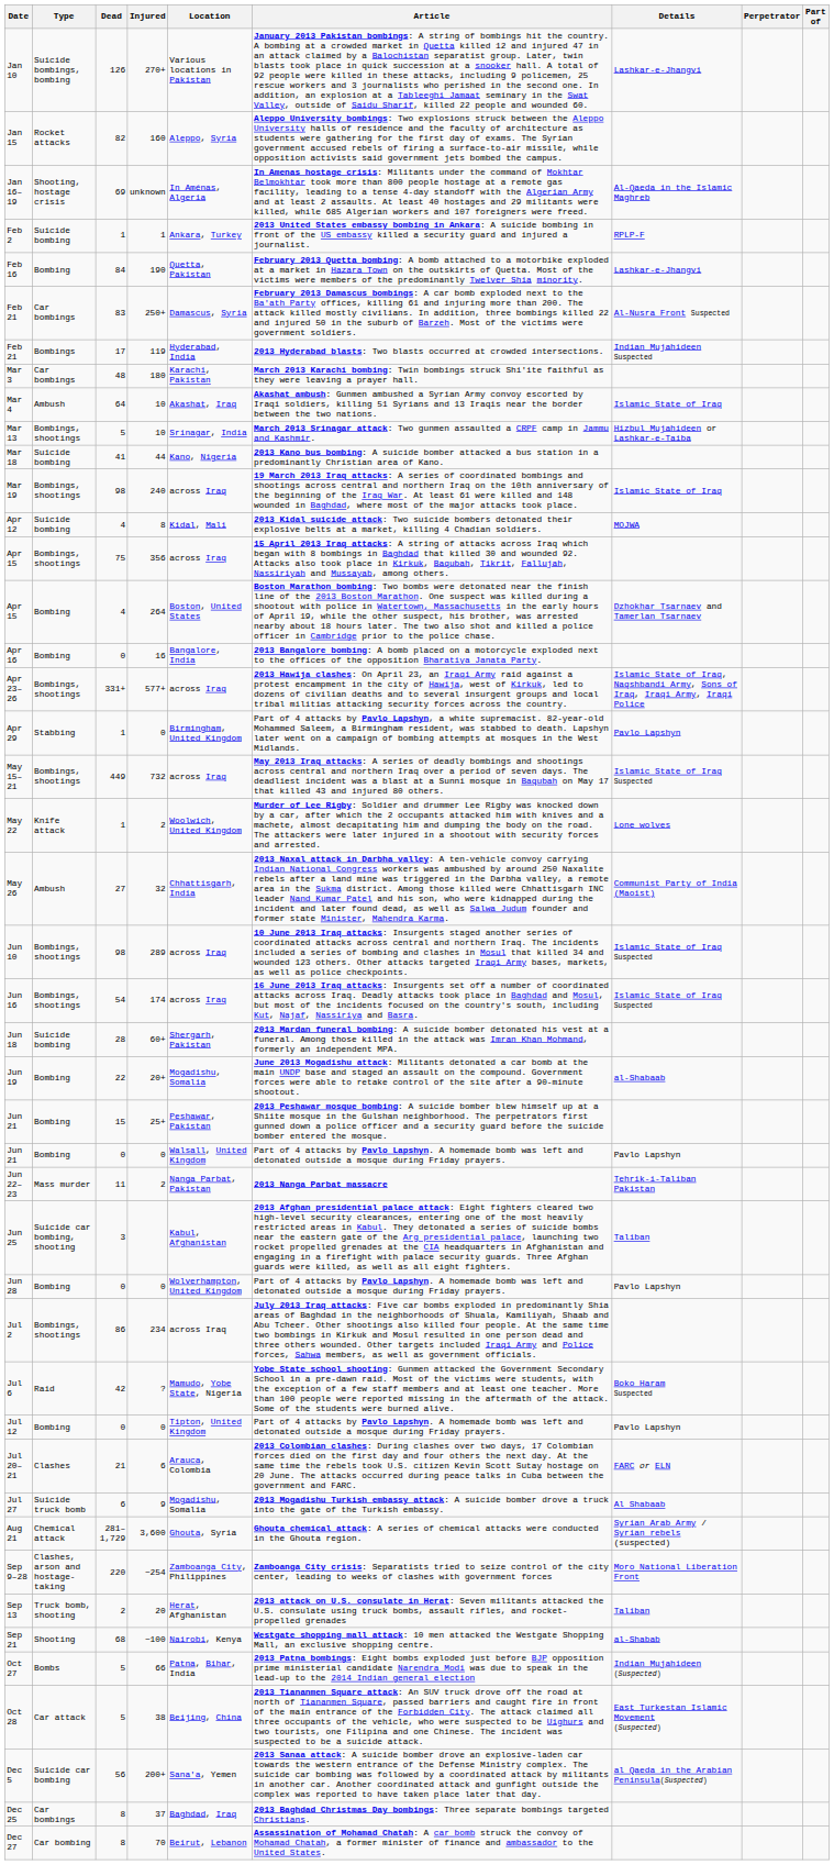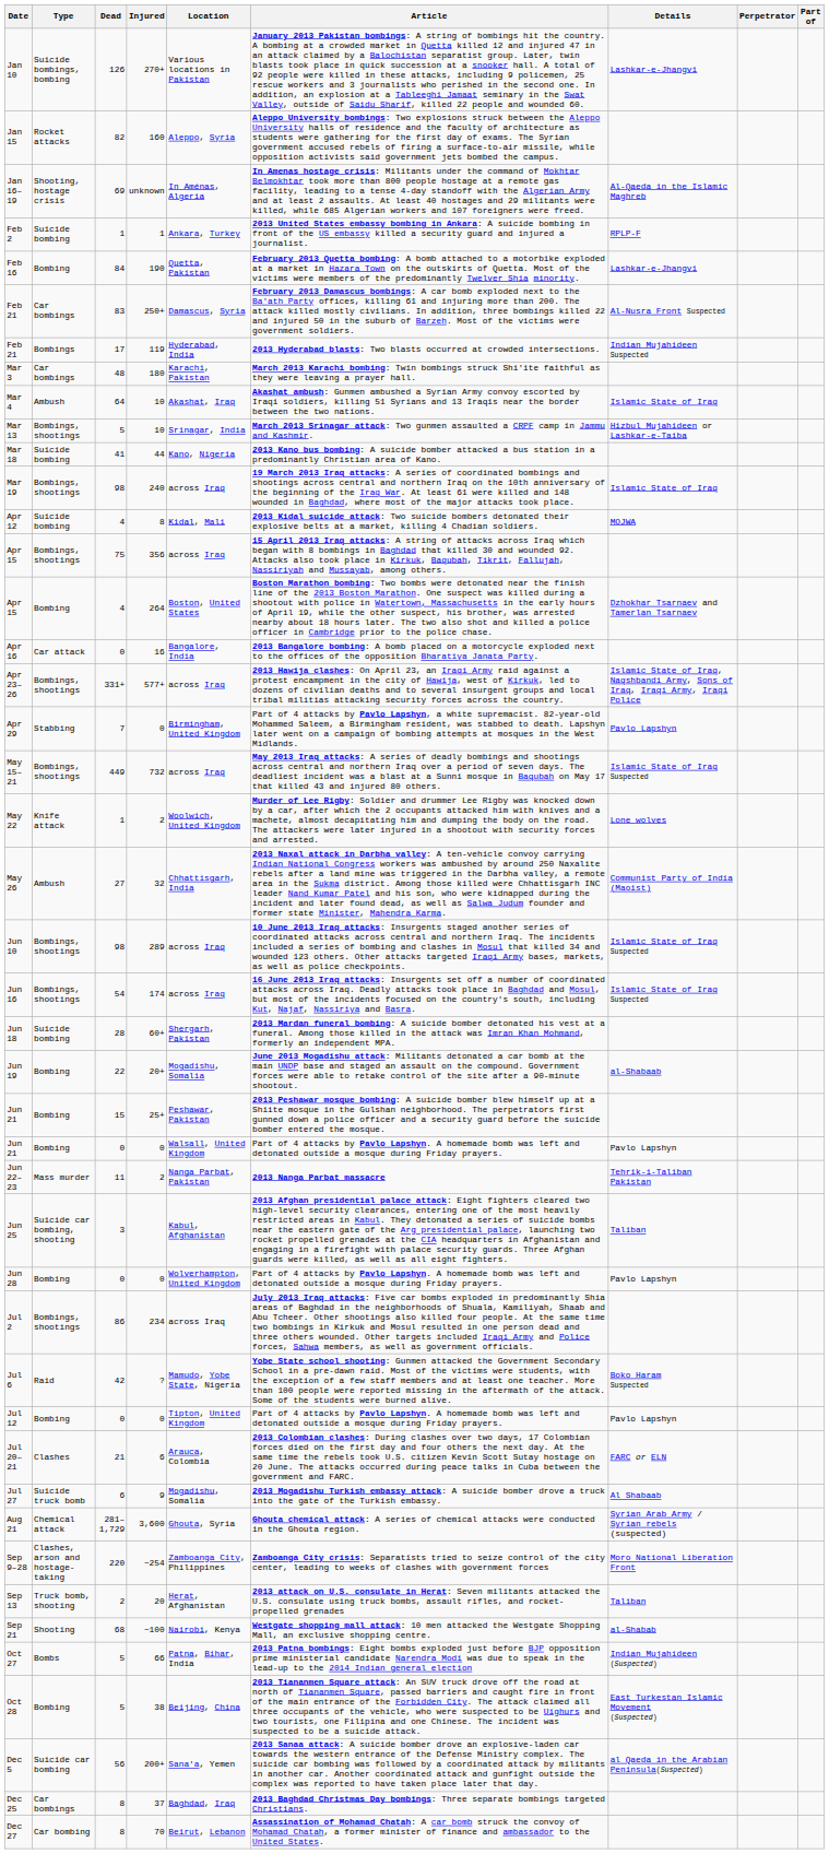Apr 16 | Type: Bombing -> Car attack
Apr 29 | Dead: 1 -> 7
Oct 28 | Type: Car attack -> Bombing
